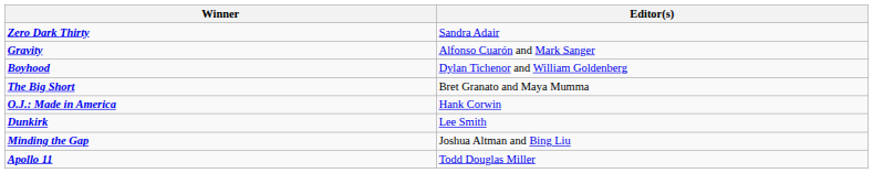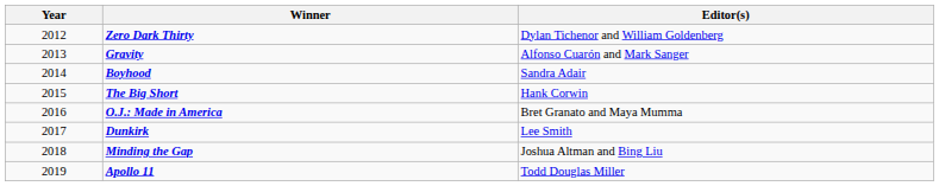+ column: Year | 2012 | 2013 | 2014 | 2015 | 2016 | 2017 | 2018 | 2019
Zero Dark Thirty | Editor(s): Sandra Adair -> Dylan Tichenor and William Goldenberg
Boyhood | Editor(s): Dylan Tichenor and William Goldenberg -> Sandra Adair
The Big Short | Editor(s): Bret Granato and Maya Mumma -> Hank Corwin
O.J.: Made in America | Editor(s): Hank Corwin -> Bret Granato and Maya Mumma
